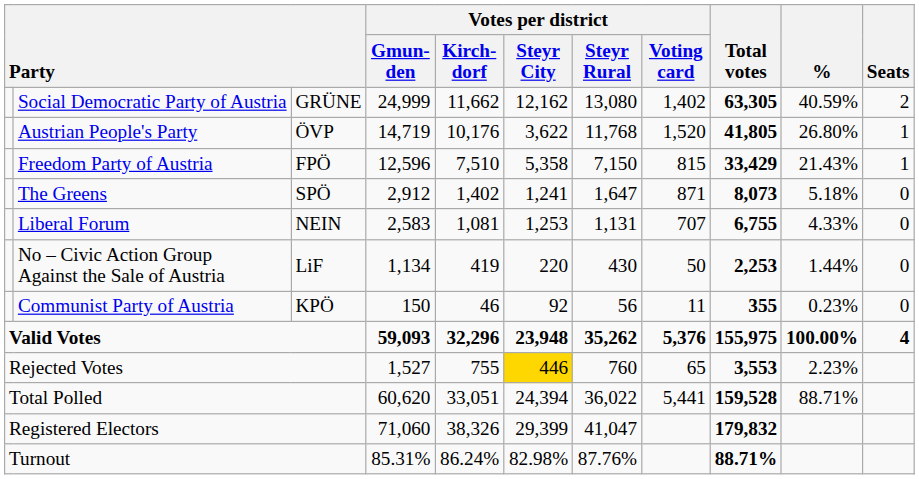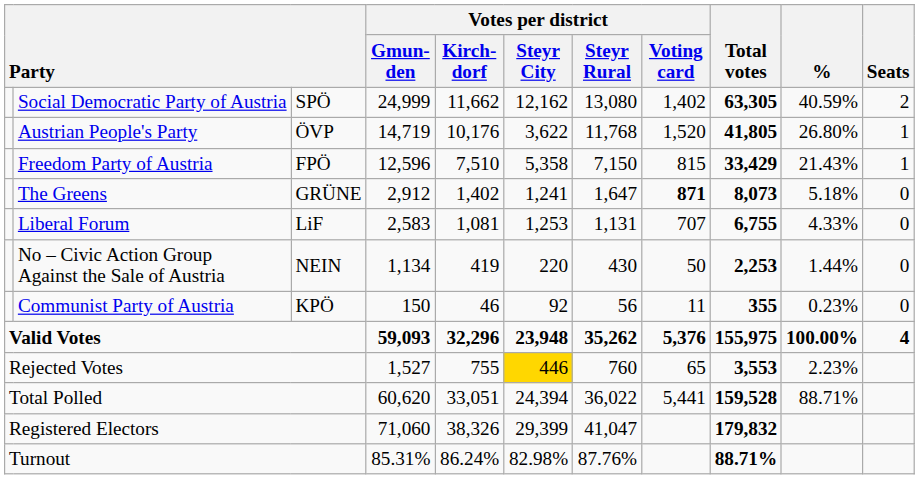Social Democratic Party of Austria | column 3: GRÜNE -> SPÖ
The Greens | column 3: SPÖ -> GRÜNE
The Greens | Votes per district / Voting card: normal -> bold
Liberal Forum | column 3: NEIN -> LiF
No – Civic Action Group Against the Sale of Austria | column 3: LiF -> NEIN
